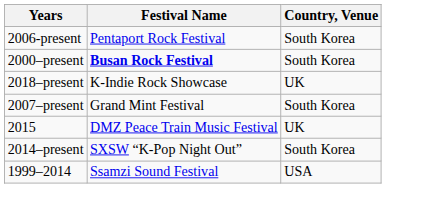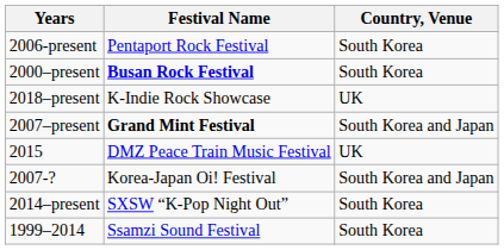2007–present | Festival Name: normal -> bold
2007–present | Country, Venue: South Korea -> South Korea and Japan
+ row: 2007-? | Korea-Japan Oi! Festival | South Korea and Japan
1999–2014 | Country, Venue: USA -> South Korea
